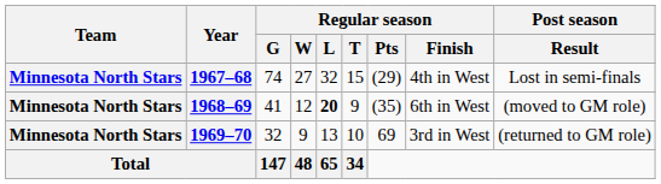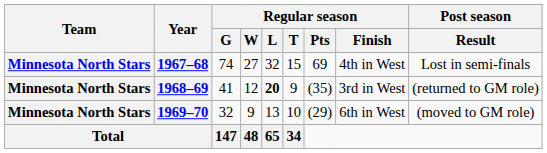1967–68 | Regular season / Pts: (29) -> 69
1968–69 | Regular season / Finish: 6th in West -> 3rd in West
1968–69 | Post season / Result: (moved to GM role) -> (returned to GM role)
1969–70 | Regular season / Pts: 69 -> (29)
1969–70 | Regular season / Finish: 3rd in West -> 6th in West
1969–70 | Post season / Result: (returned to GM role) -> (moved to GM role)
